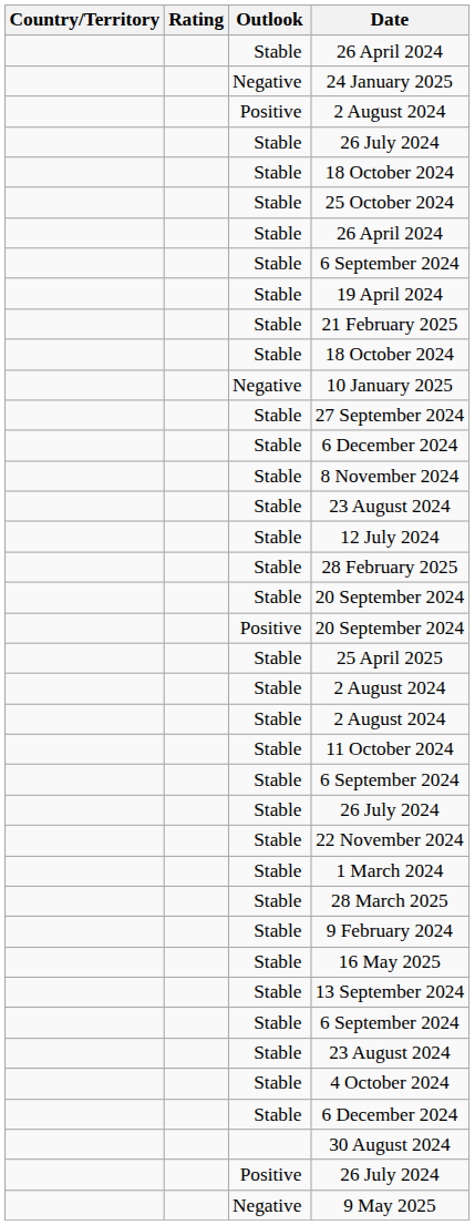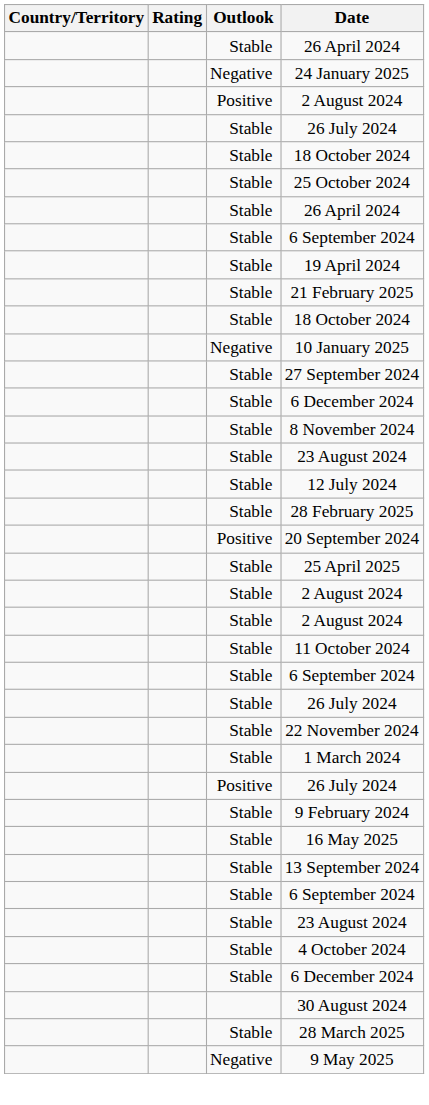- row: Stable | 20 September 2024
rows swapped: Positive / 26 July 2024 <-> 28 March 2025
